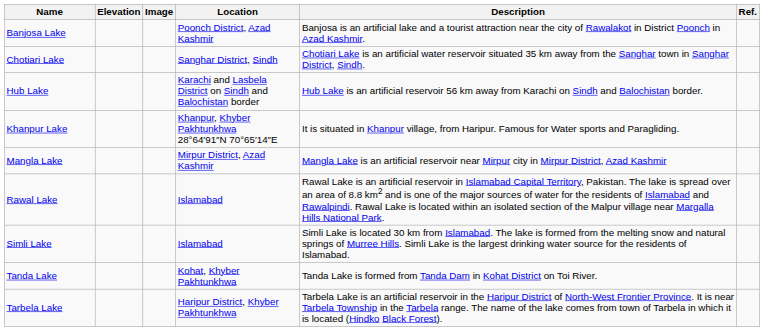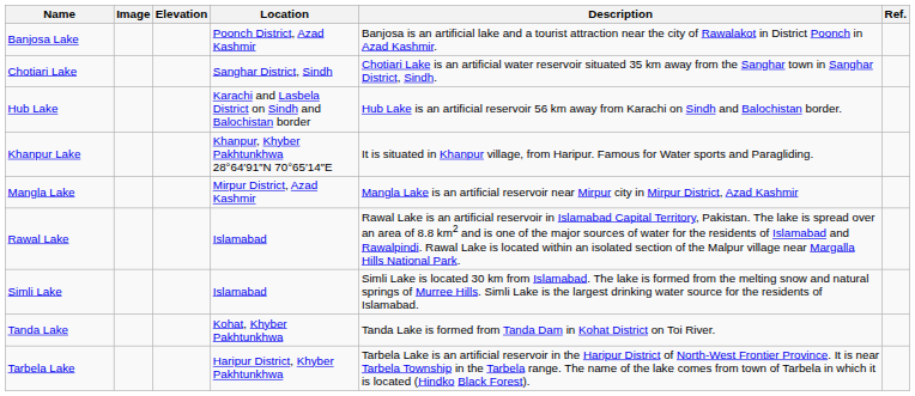columns swapped: Image <-> Elevation
